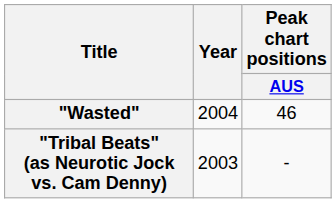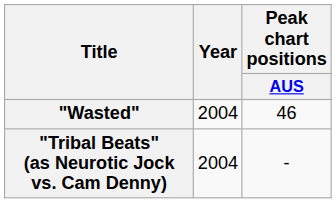"Tribal Beats" (as Neurotic Jock vs. Cam Denny) | Year: 2003 -> 2004
